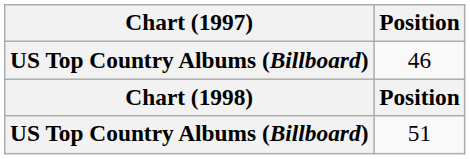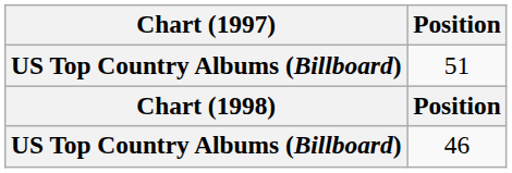rows swapped: 46 <-> 51
